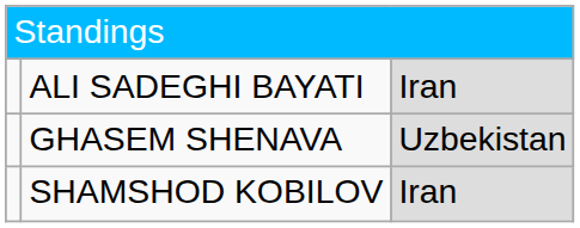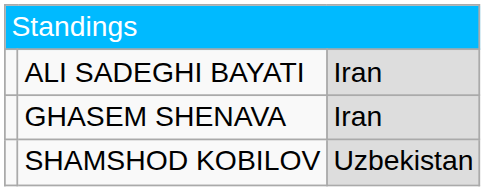GHASEM SHENAVA | column 3: Uzbekistan -> Iran
SHAMSHOD KOBILOV | column 3: Iran -> Uzbekistan
